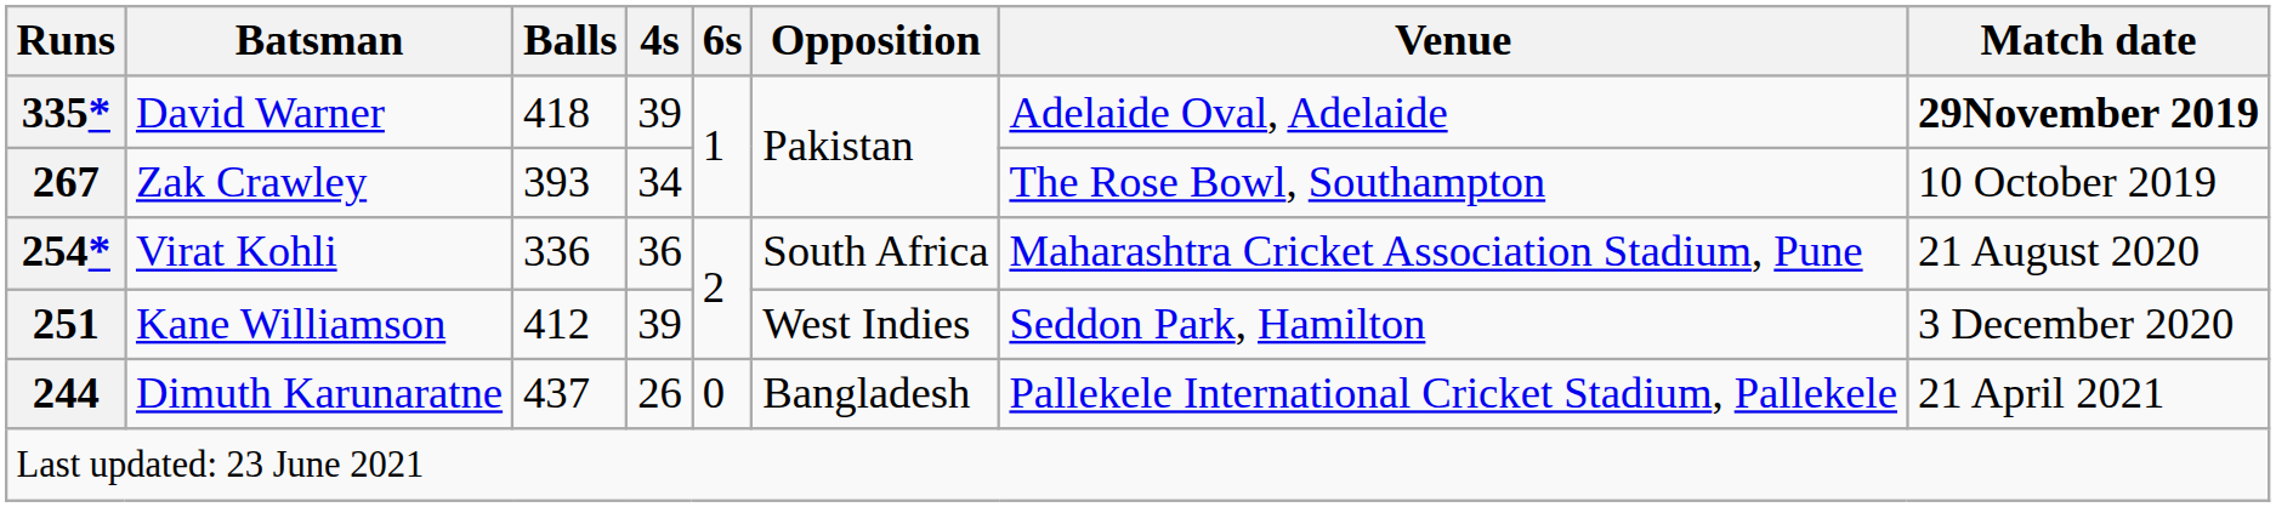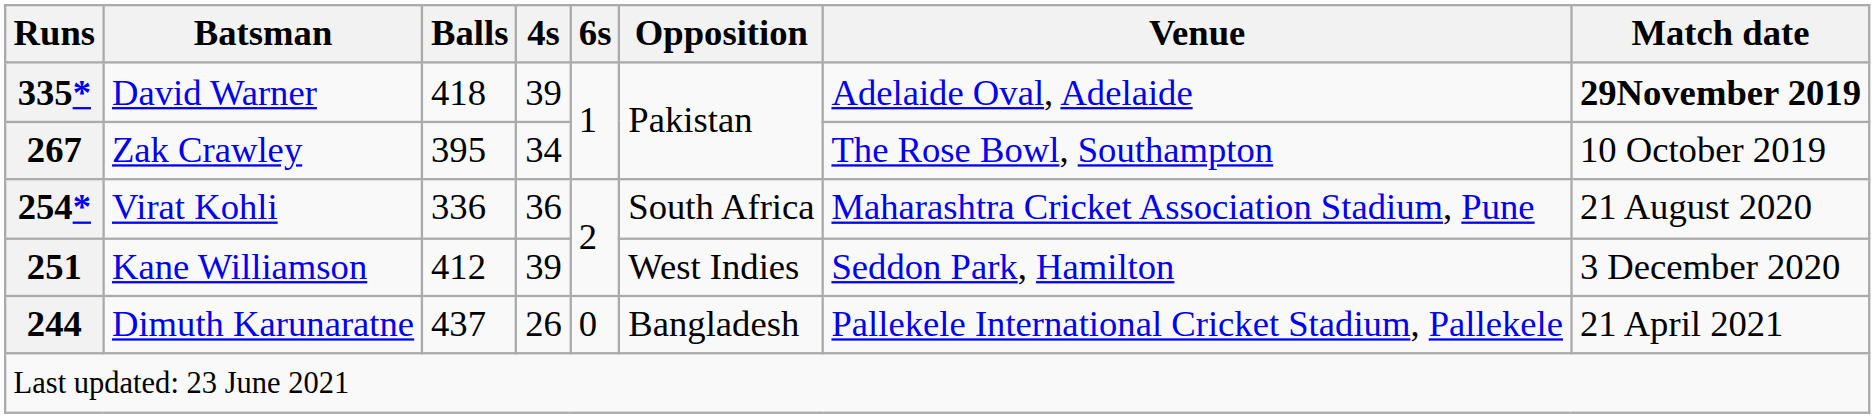Zak Crawley | Balls: 393 -> 395
